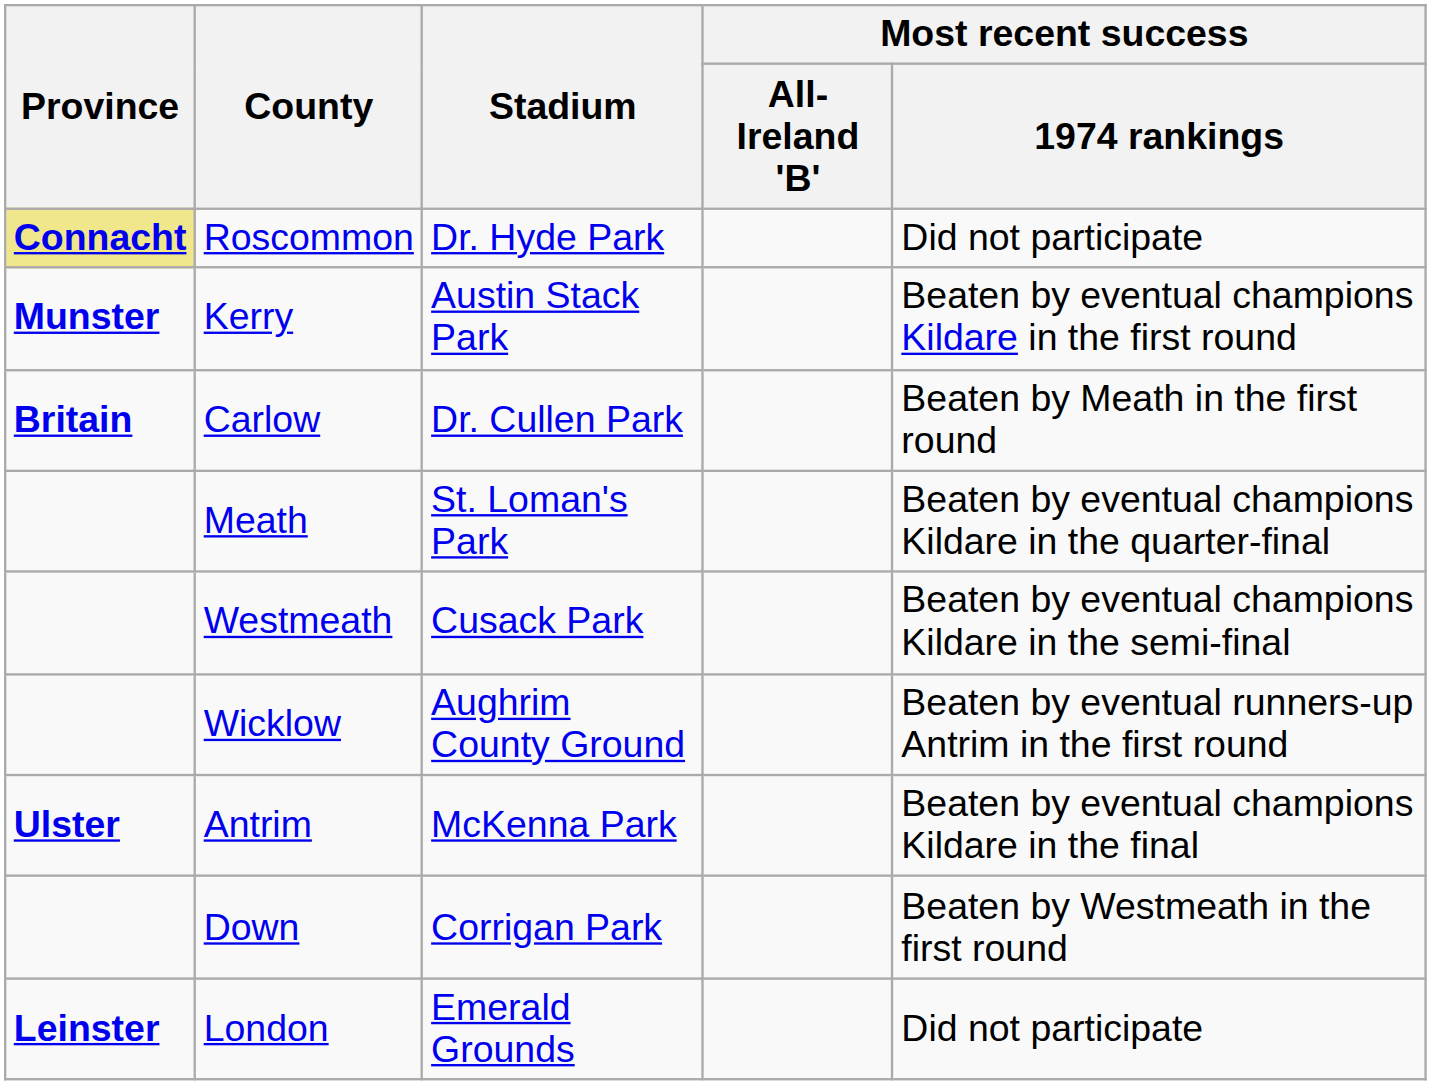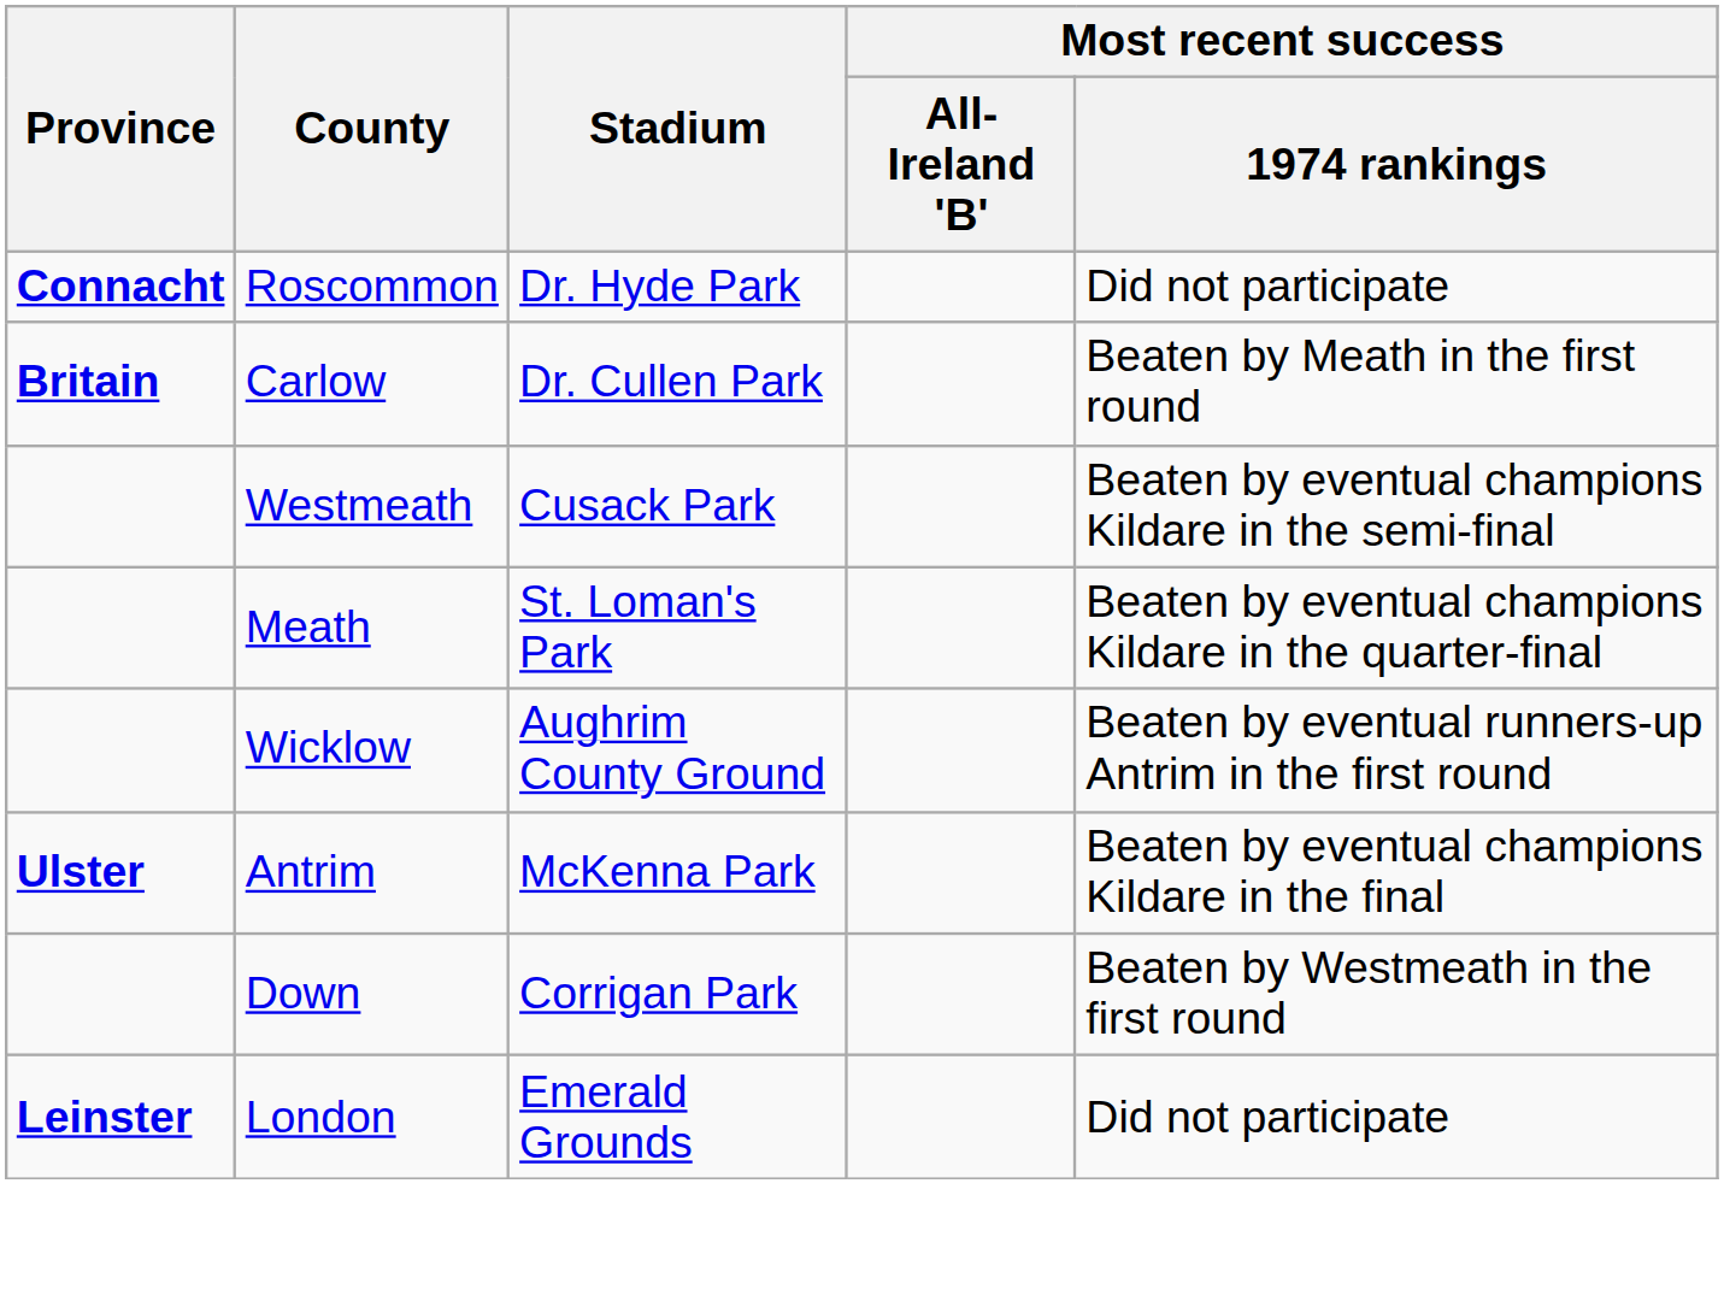Roscommon | Province: khaki background -> no background
- row: Munster | Kerry | Austin Stack Park | Beaten by eventual champions Kildare in the first round
rows swapped: Meath <-> Westmeath
